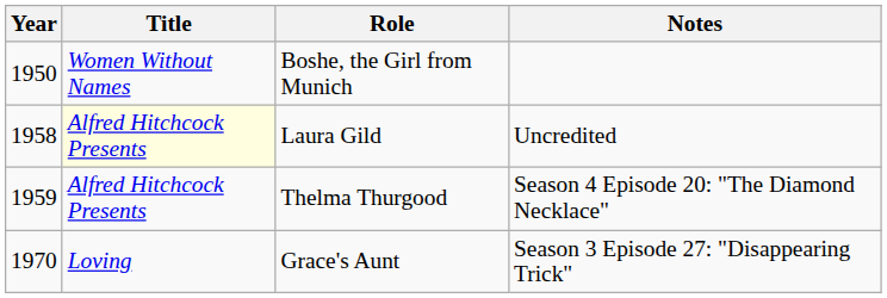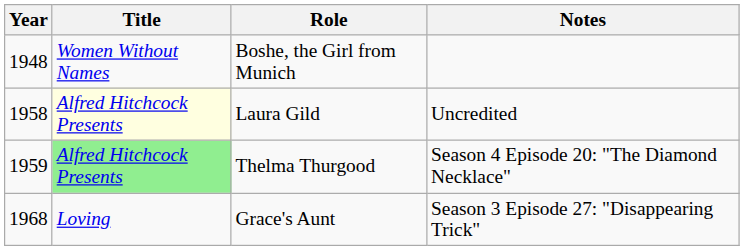Boshe, the Girl from Munich | Year: 1950 -> 1948
Thelma Thurgood | Title: no background -> lightgreen background
Grace's Aunt | Year: 1970 -> 1968
